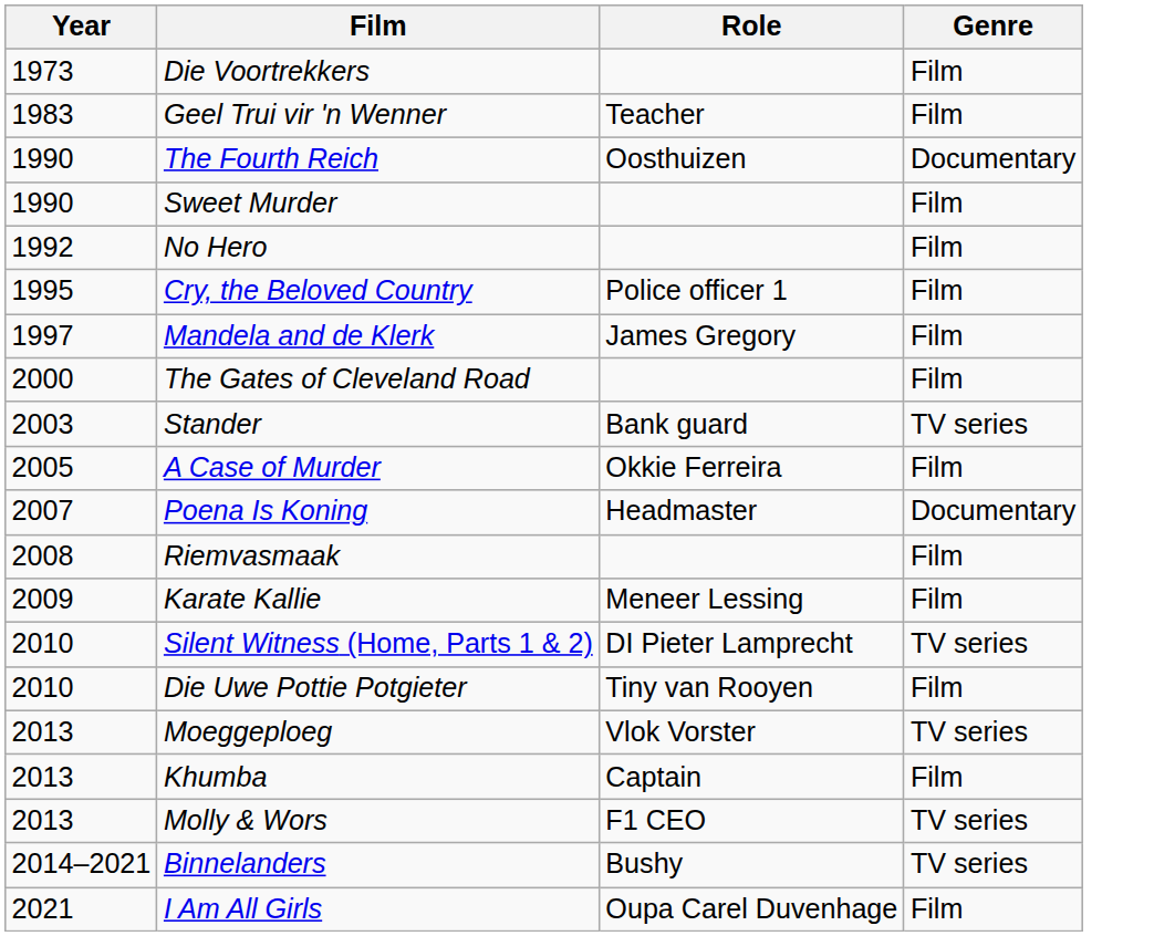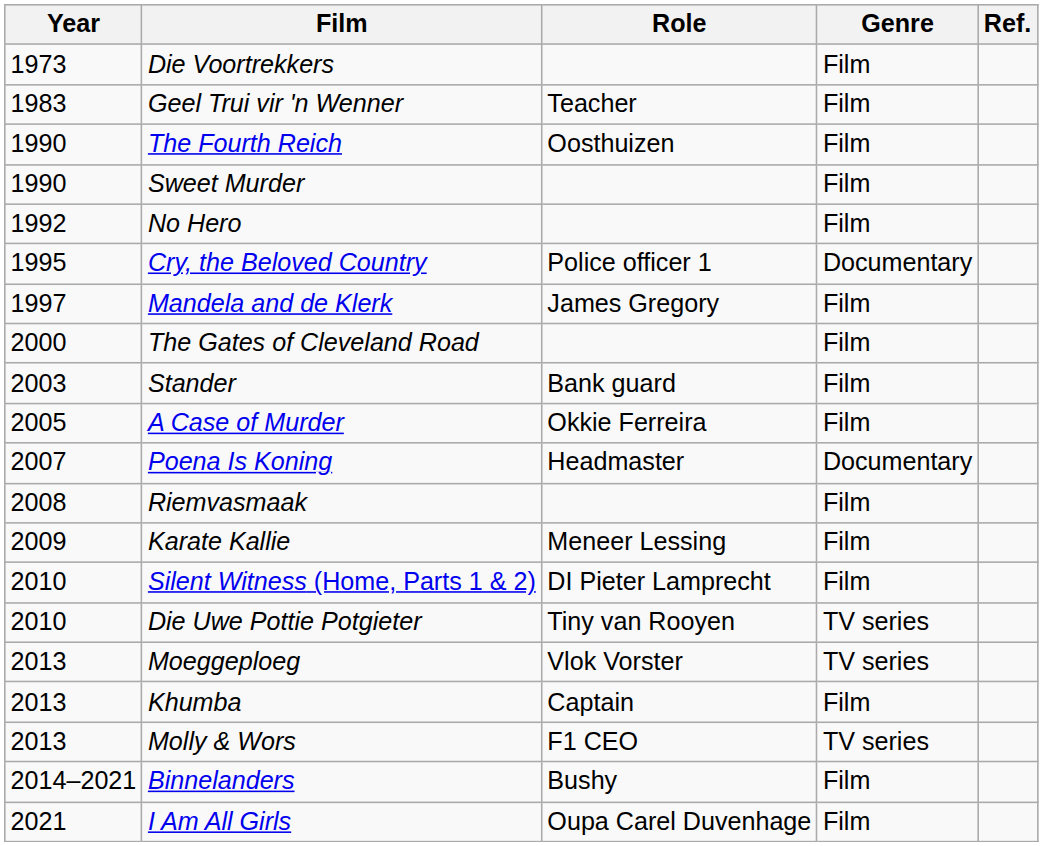+ column: Ref.
The Fourth Reich | Genre: Documentary -> Film
Cry, the Beloved Country | Genre: Film -> Documentary
Stander | Genre: TV series -> Film
Silent Witness (Home, Parts 1 & 2) | Genre: TV series -> Film
Die Uwe Pottie Potgieter | Genre: Film -> TV series
Binnelanders | Genre: TV series -> Film
